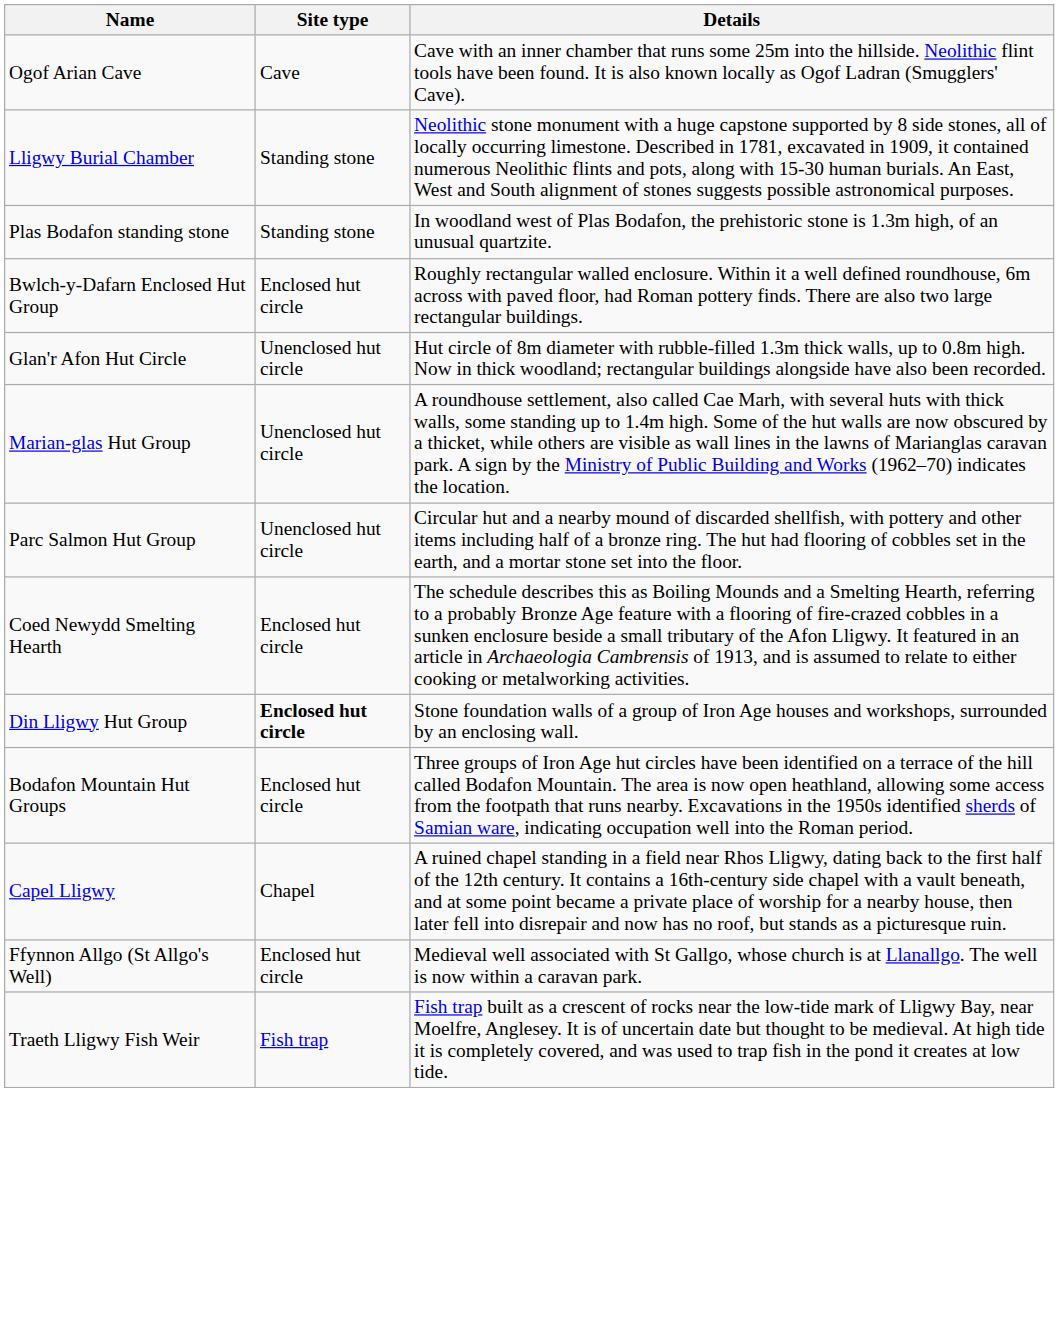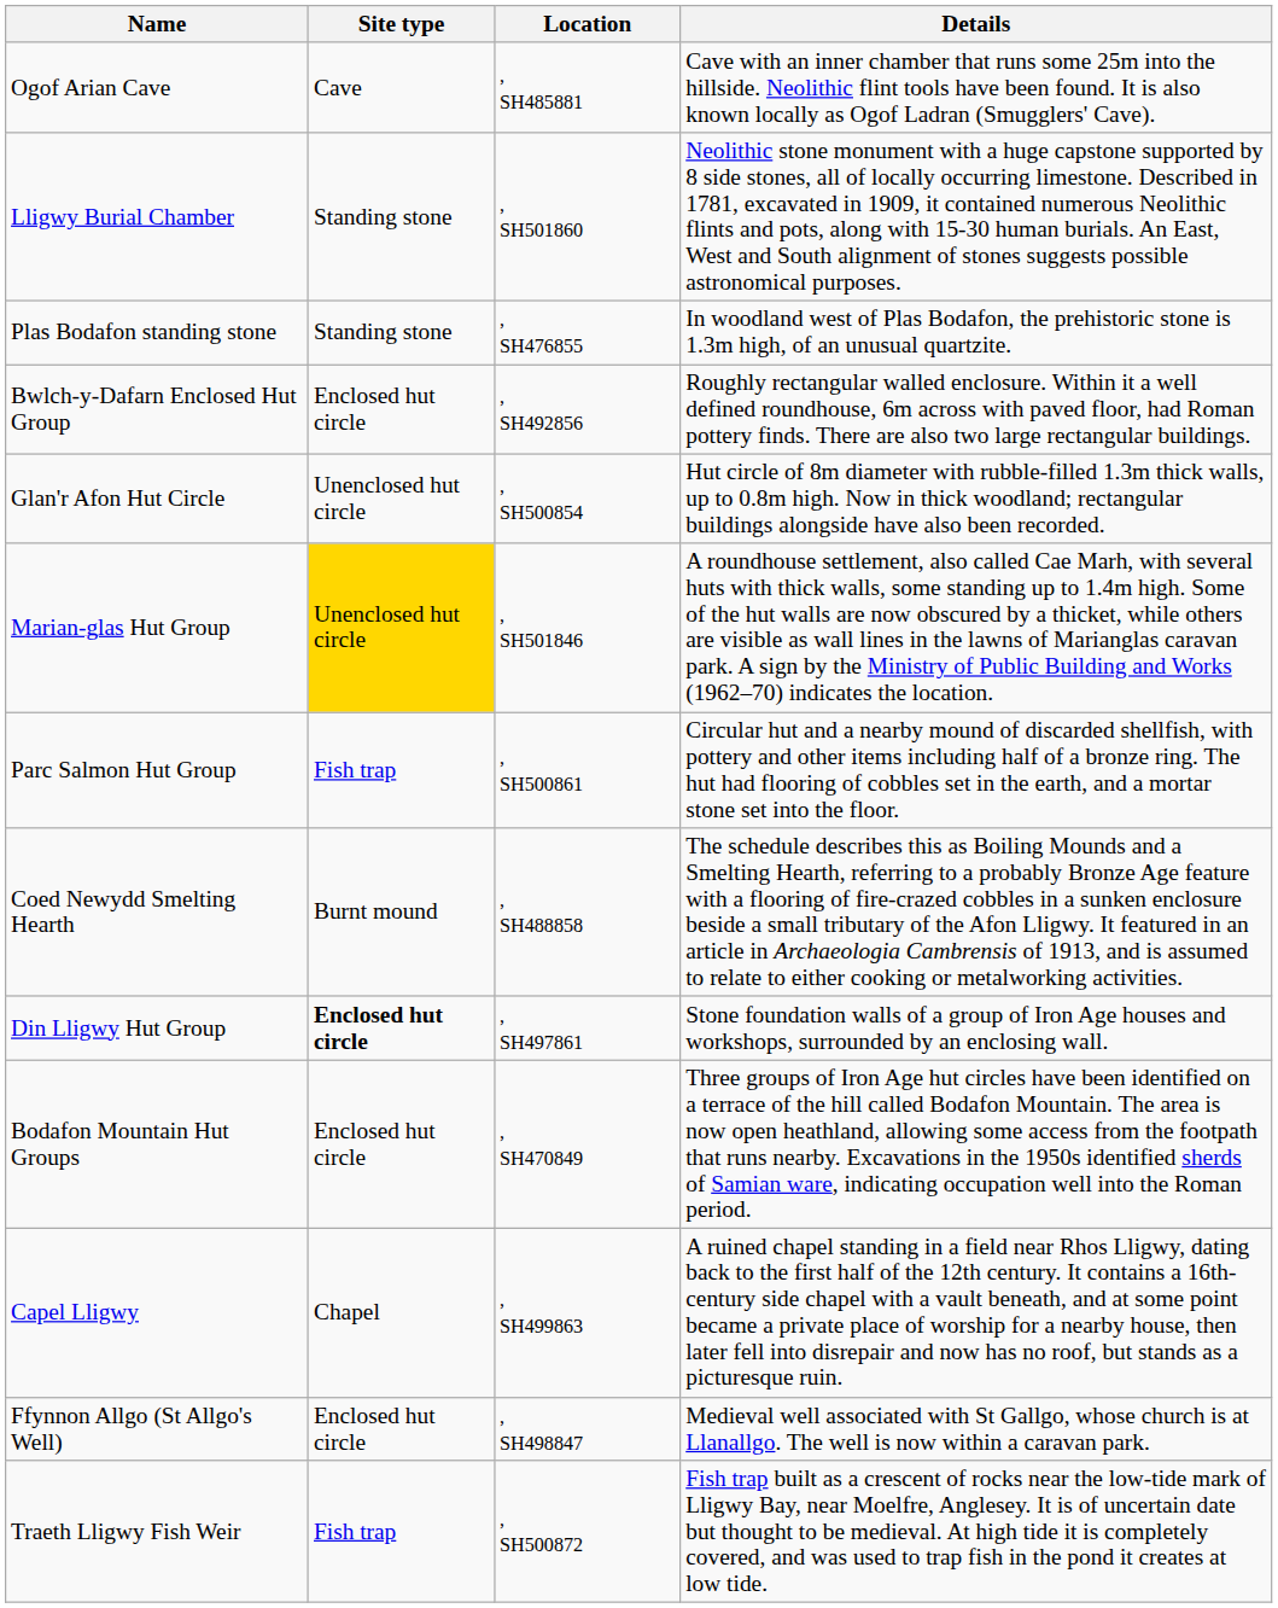+ column: Location | , SH485881 | , SH501860 | , SH476855 | , SH492856 | , SH500854 | , SH501846 | , SH500861 | , SH488858 | , SH497861 | , SH470849 | , SH499863 | , SH498847 | , SH500872
Marian-glas Hut Group | Site type: no background -> gold background
Parc Salmon Hut Group | Site type: Unenclosed hut circle -> Fish trap
Coed Newydd Smelting Hearth | Site type: Enclosed hut circle -> Burnt mound
